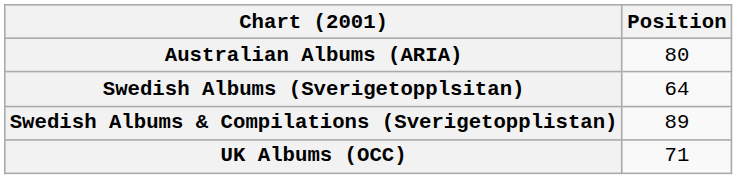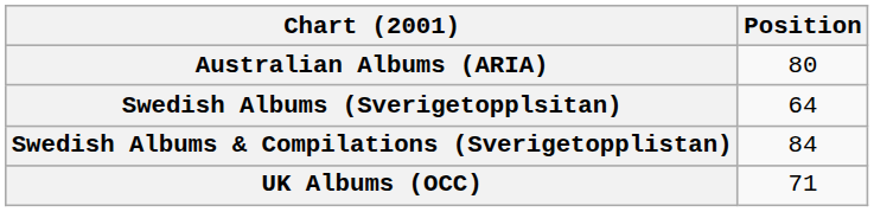Swedish Albums & Compilations (Sverigetopplistan) | Position: 89 -> 84
